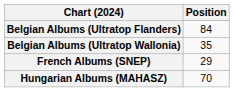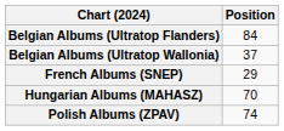Belgian Albums (Ultratop Wallonia) | Position: 35 -> 37
+ row: Polish Albums (ZPAV) | 74
